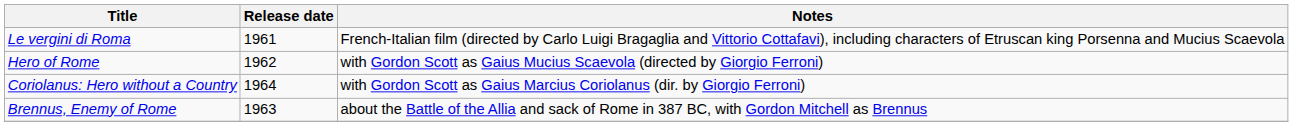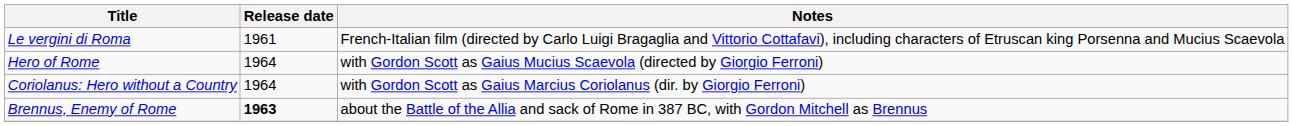Hero of Rome | Release date: 1962 -> 1964
Brennus, Enemy of Rome | Release date: normal -> bold
